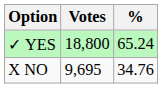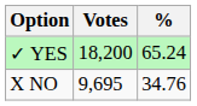✓ YES | Votes: 18,800 -> 18,200
